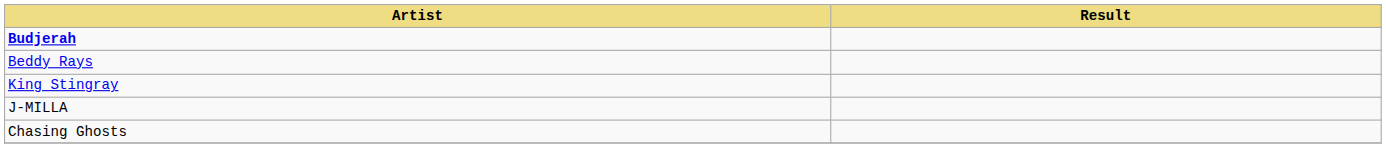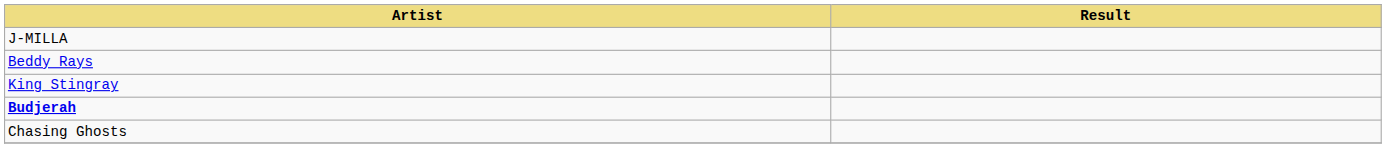rows swapped: J-MILLA <-> Budjerah
